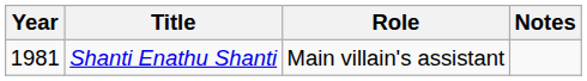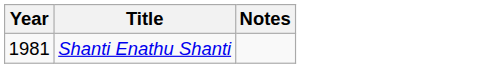- column: Role | Main villain's assistant
